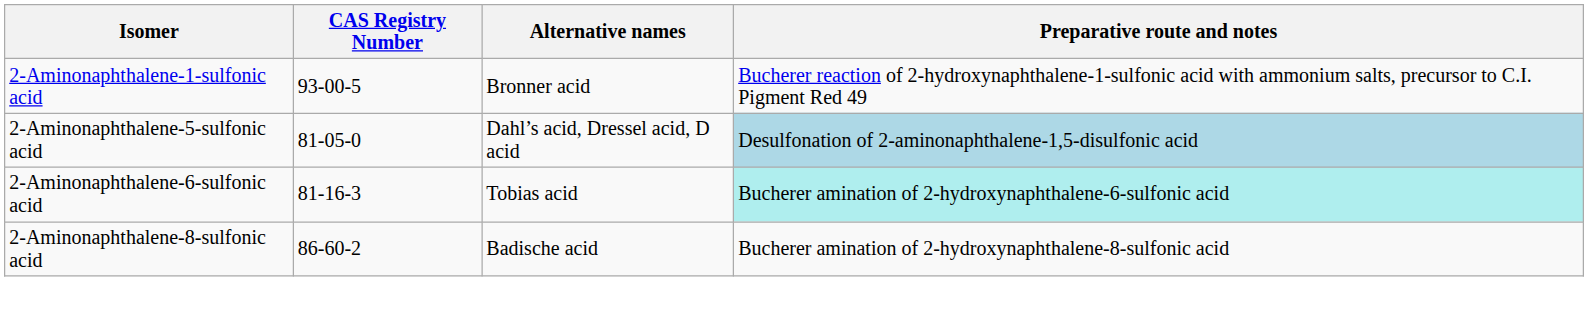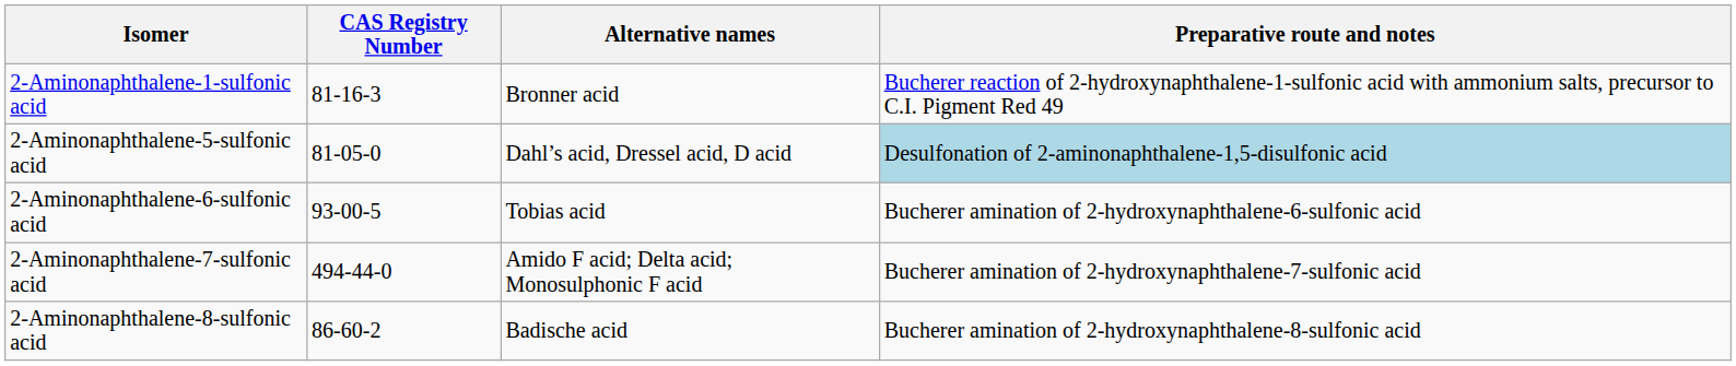2-Aminonaphthalene-1-sulfonic acid | CAS Registry Number: 93-00-5 -> 81-16-3
2-Aminonaphthalene-6-sulfonic acid | CAS Registry Number: 81-16-3 -> 93-00-5
2-Aminonaphthalene-6-sulfonic acid | Preparative route and notes: paleturquoise background -> no background
+ row: 2-Aminonaphthalene-7-sulfonic acid | 494-44-0 | Amido F acid; Delta acid; Monosulphonic F acid | Bucherer amination of 2-hydroxynaphthalene-7-sulfonic acid
